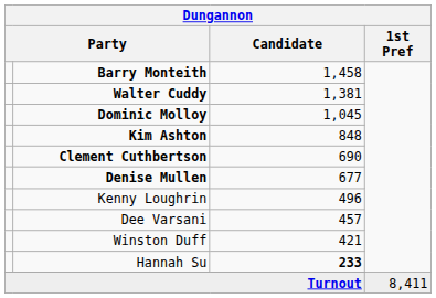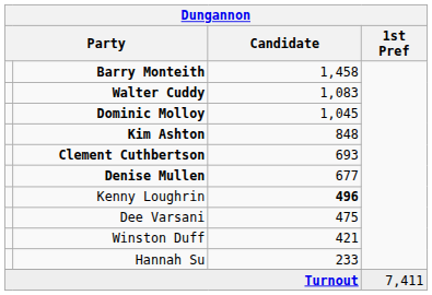Walter Cuddy | Candidate: 1,381 -> 1,083
Clement Cuthbertson | Candidate: 690 -> 693
Kenny Loughrin | Candidate: normal -> bold
Dee Varsani | Candidate: 457 -> 475
Hannah Su | Candidate: bold -> normal
Turnout | 1st Pref: 8,411 -> 7,411
